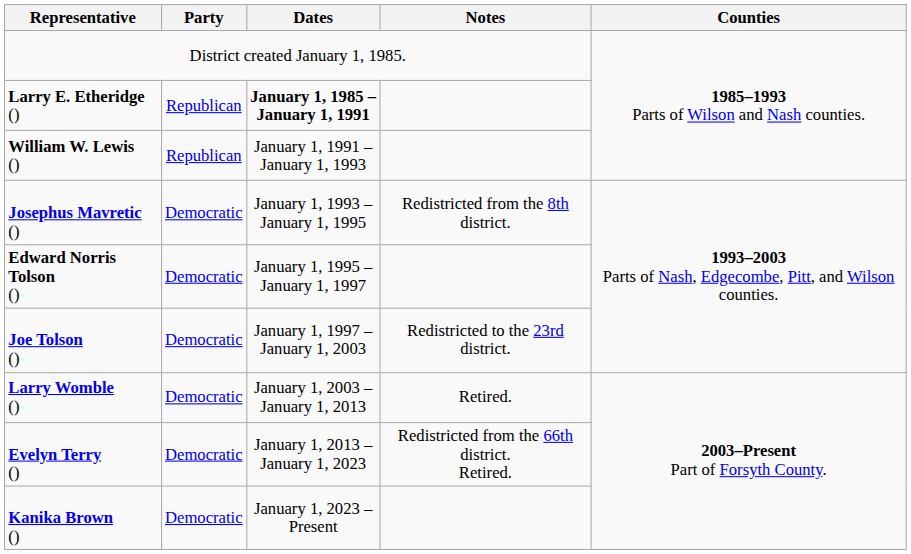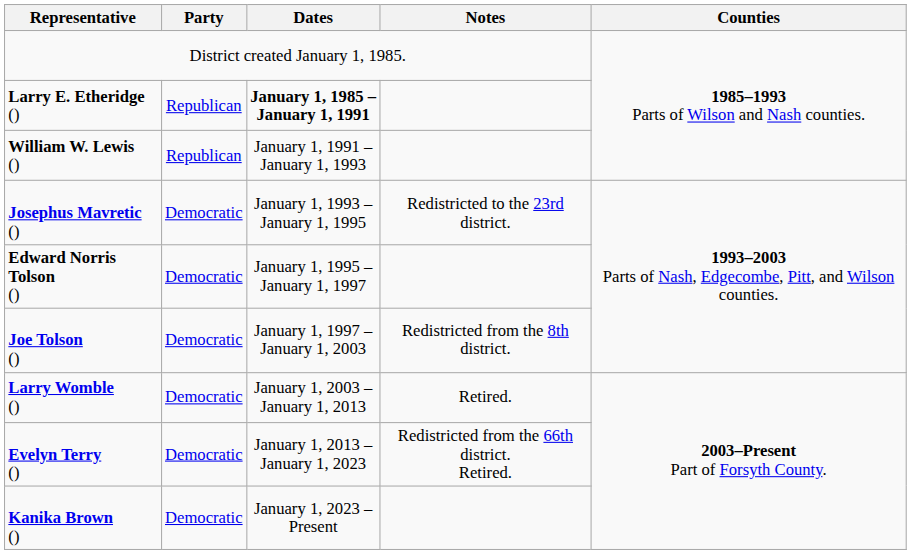Josephus Mavretic () | Notes: Redistricted from the 8th district. -> Redistricted to the 23rd district.
Joe Tolson () | Notes: Redistricted to the 23rd district. -> Redistricted from the 8th district.
